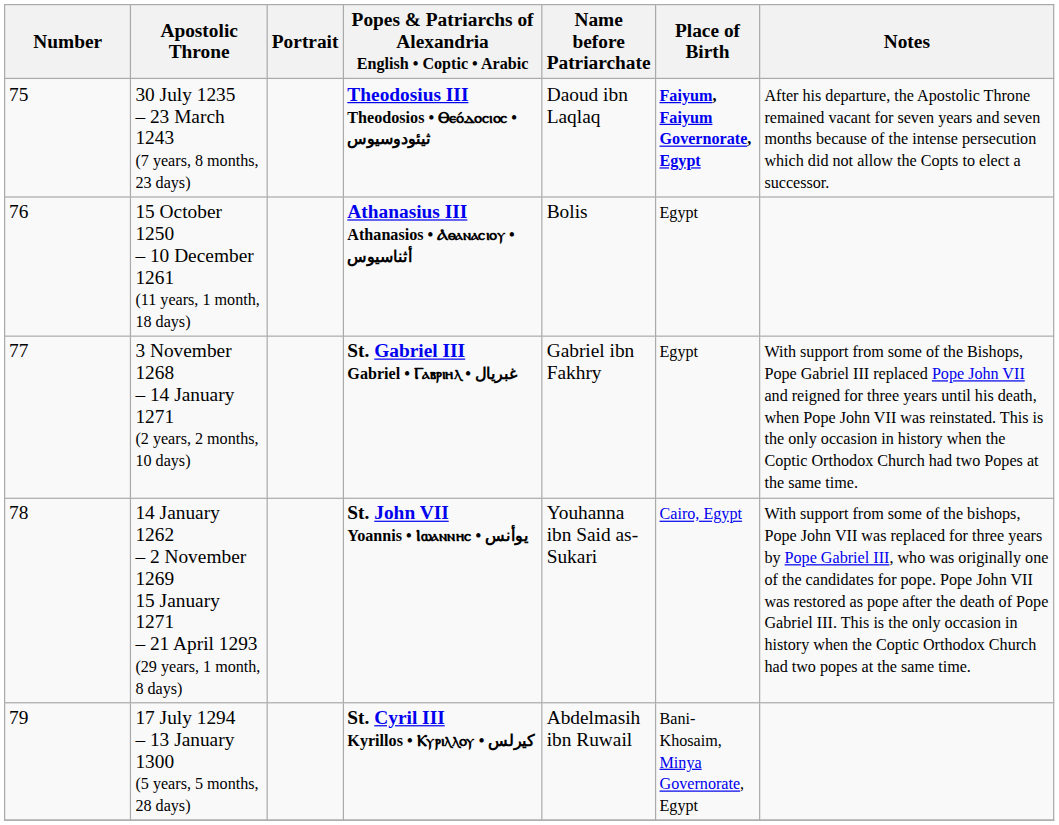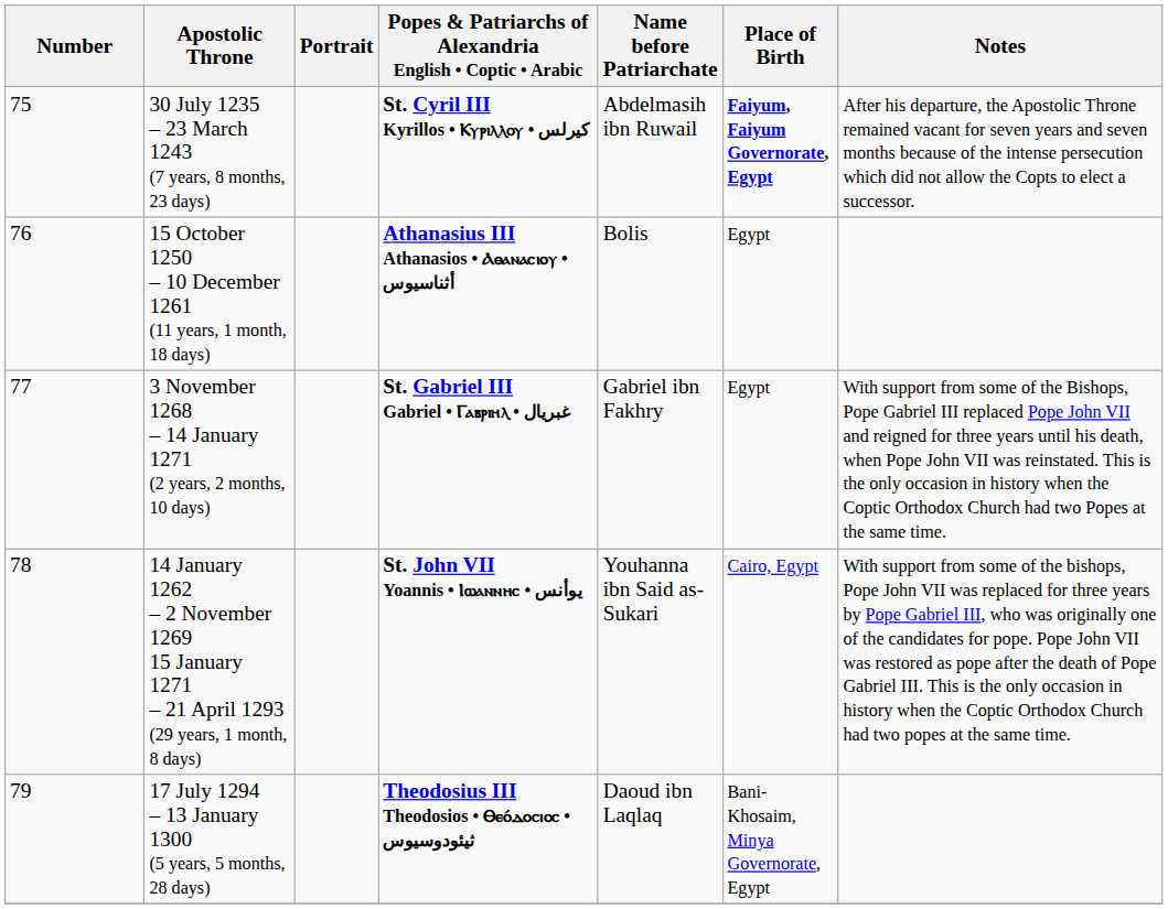30 July 1235 – 23 March 1243 (7 years, 8 months, 23 days) | Popes & Patriarchs of Alexandria English • Coptic • Arabic: Theodosius III Theodosios • Ⲑⲉⲟ́ⲇⲟⲥⲓⲟⲥ • ثيئودوسيوس -> St. Cyril III Kyrillos • Ⲕⲩⲣⲓⲗⲗⲟⲩ • كيرلس
30 July 1235 – 23 March 1243 (7 years, 8 months, 23 days) | Name before Patriarchate: Daoud ibn Laqlaq -> Abdelmasih ibn Ruwail
17 July 1294 – 13 January 1300 (5 years, 5 months, 28 days) | Popes & Patriarchs of Alexandria English • Coptic • Arabic: St. Cyril III Kyrillos • Ⲕⲩⲣⲓⲗⲗⲟⲩ • كيرلس -> Theodosius III Theodosios • Ⲑⲉⲟ́ⲇⲟⲥⲓⲟⲥ • ثيئودوسيوس
17 July 1294 – 13 January 1300 (5 years, 5 months, 28 days) | Name before Patriarchate: Abdelmasih ibn Ruwail -> Daoud ibn Laqlaq
